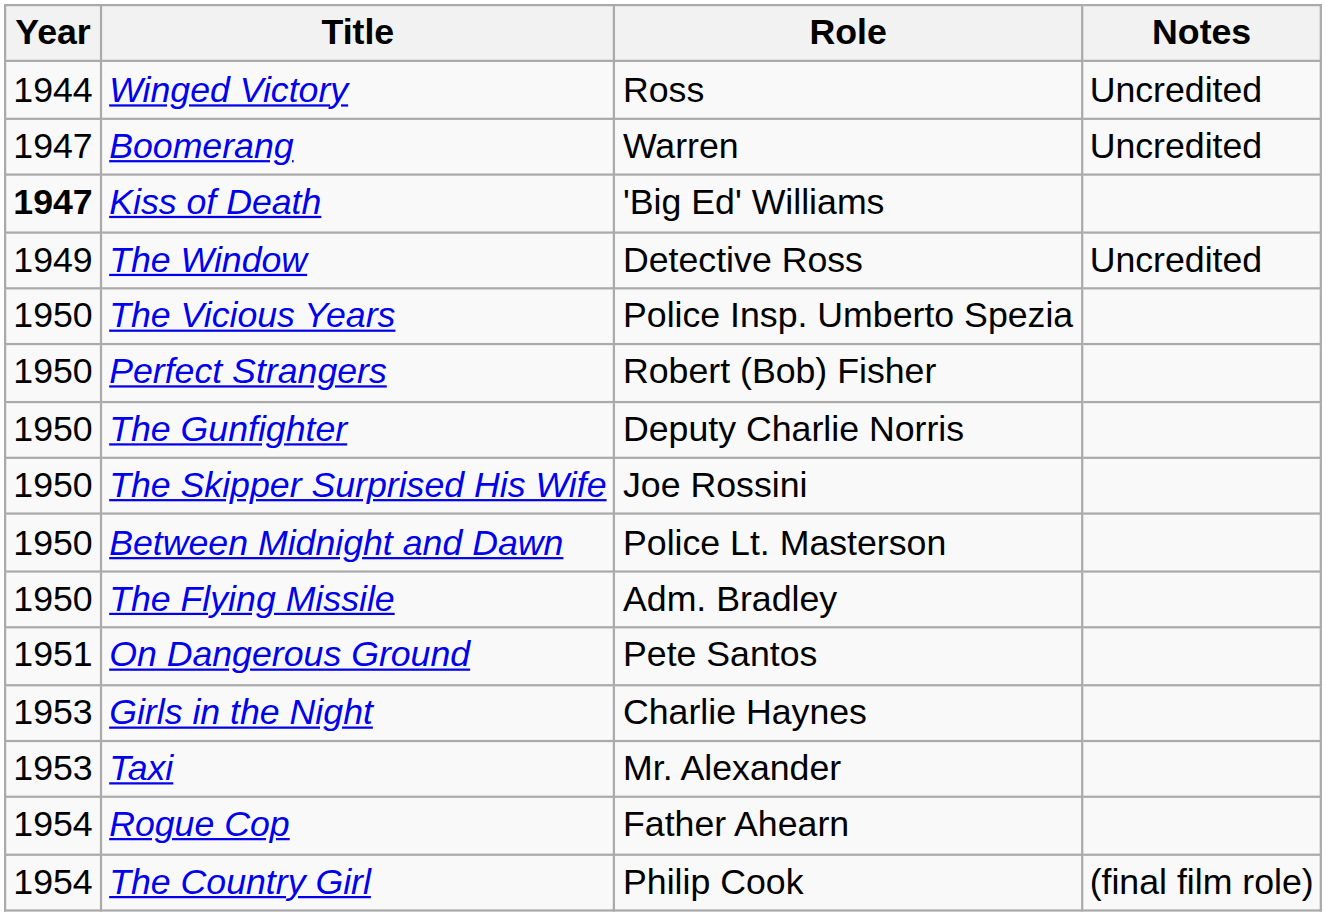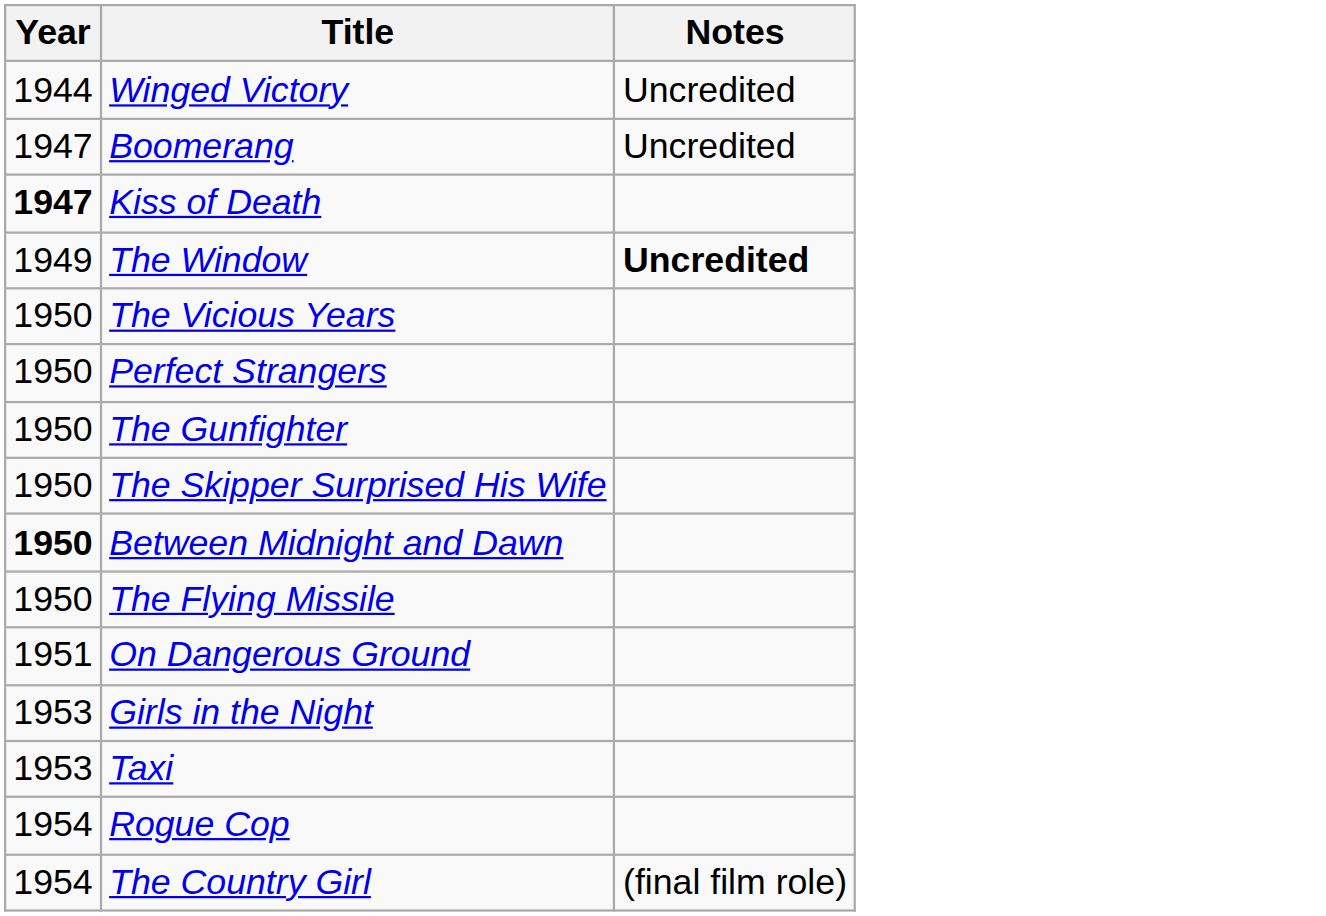- column: Role | Ross | Warren | 'Big Ed' Williams | Detective Ross | Police Insp. Umberto Spezia | Robert (Bob) Fisher | Deputy Charlie Norris | Joe Rossini | Police Lt. Masterson | Adm. Bradley | Pete Santos | Charlie Haynes | Mr. Alexander | Father Ahearn | Philip Cook
The Window | Notes: normal -> bold
Between Midnight and Dawn | Year: normal -> bold
